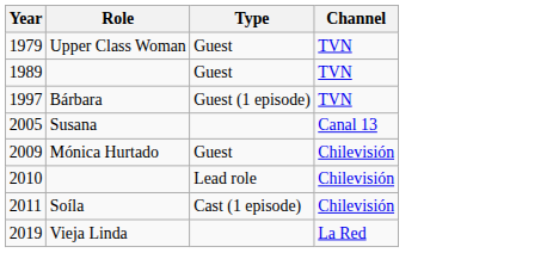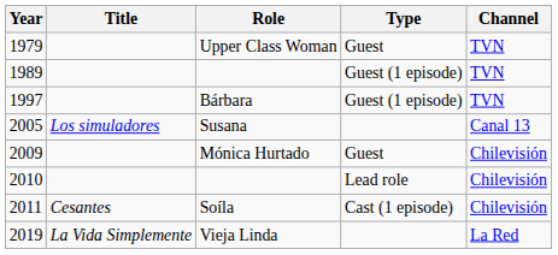+ column: Title | Los simuladores | Cesantes | La Vida Simplemente
1989 | Type: Guest -> Guest (1 episode)
